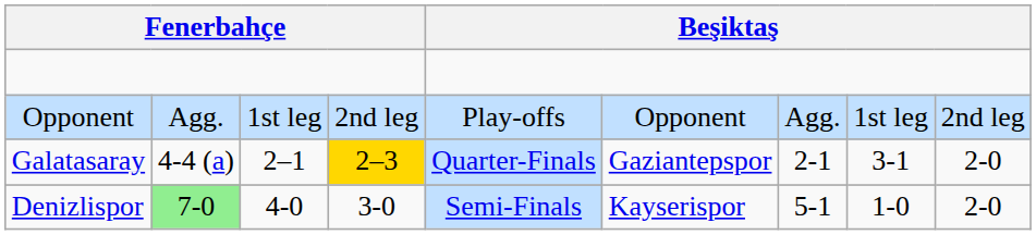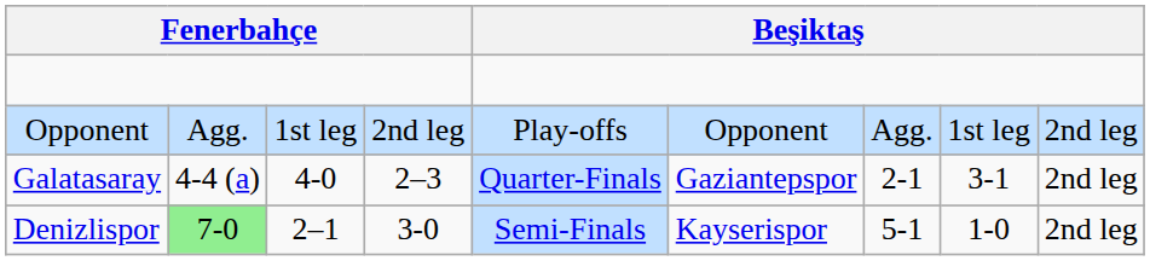Galatasaray | column 3: 2–1 -> 4-0
Galatasaray | column 4: gold background -> no background
Galatasaray | column 9: 2-0 -> 2nd leg
Denizlispor | column 3: 4-0 -> 2–1
Denizlispor | column 9: 2-0 -> 2nd leg
